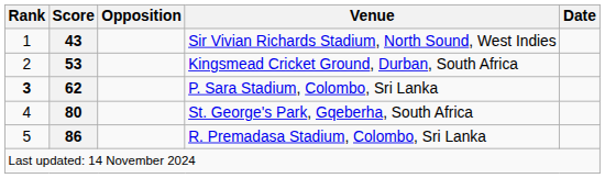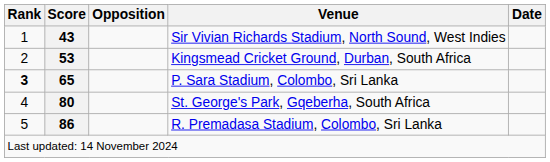P. Sara Stadium, Colombo, Sri Lanka | Score: 62 -> 65
